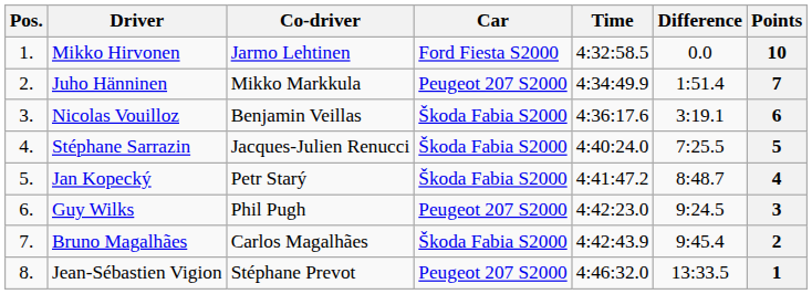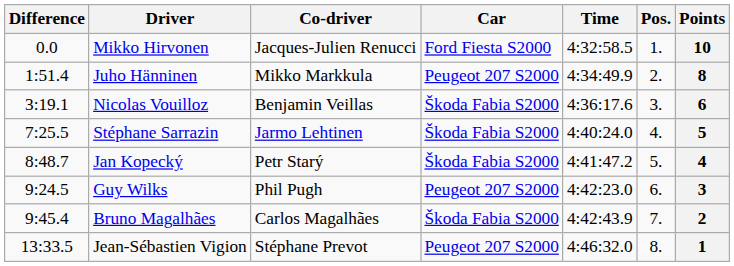columns swapped: Pos. <-> Difference
Mikko Hirvonen | Co-driver: Jarmo Lehtinen -> Jacques-Julien Renucci
Juho Hänninen | Points: 7 -> 8
Stéphane Sarrazin | Co-driver: Jacques-Julien Renucci -> Jarmo Lehtinen
